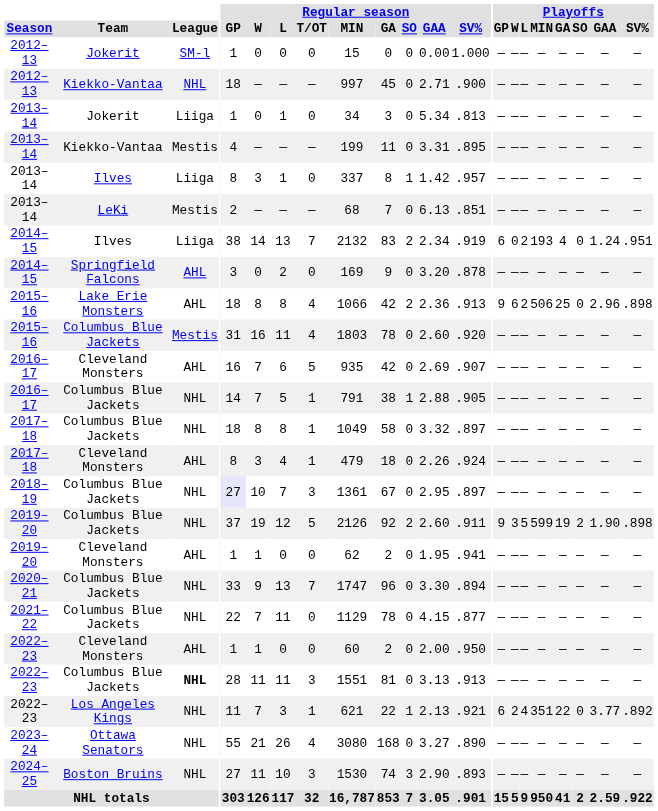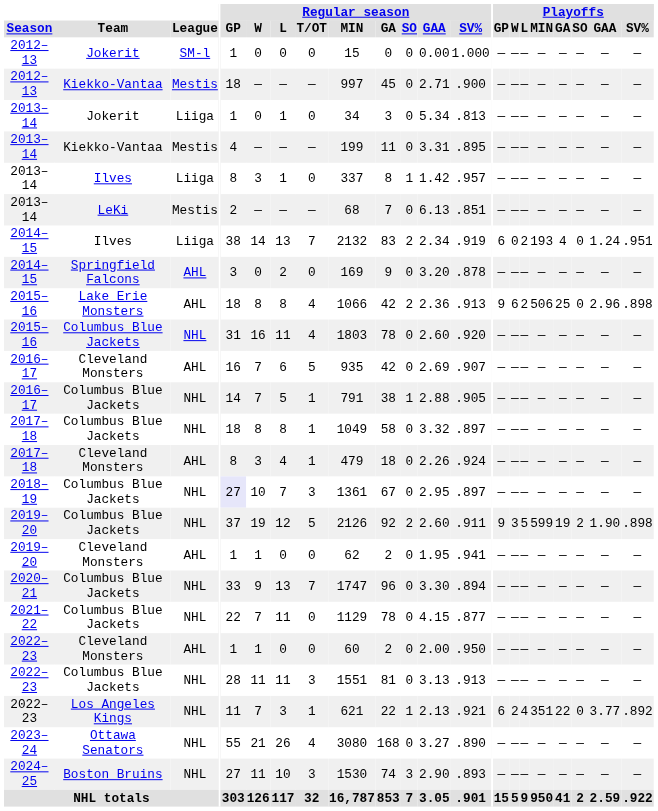2012–13 / Kiekko-Vantaa | League: NHL -> Mestis
2015–16 / Columbus Blue Jackets | League: Mestis -> NHL
2022–23 / Columbus Blue Jackets | League: bold -> normal
